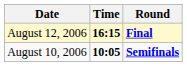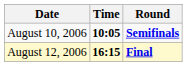rows swapped: August 10, 2006 <-> August 12, 2006
